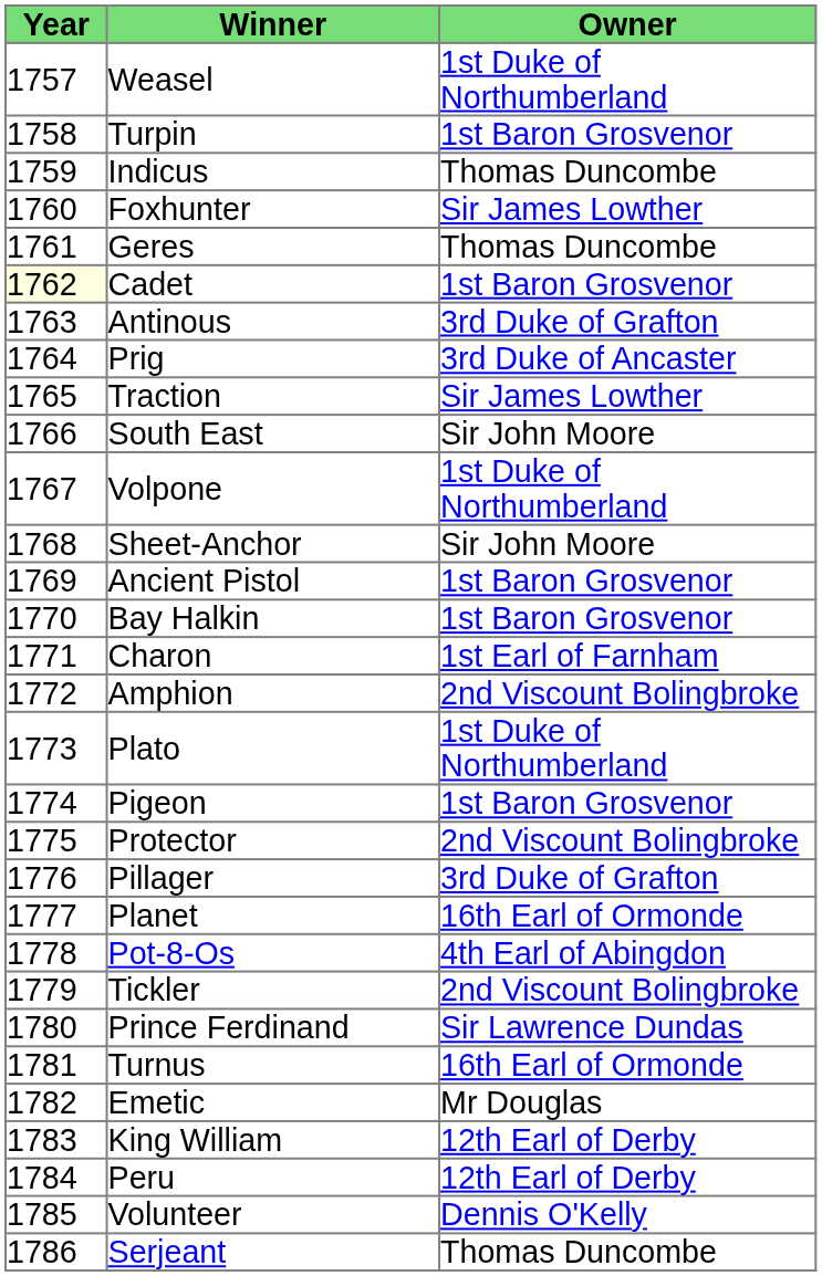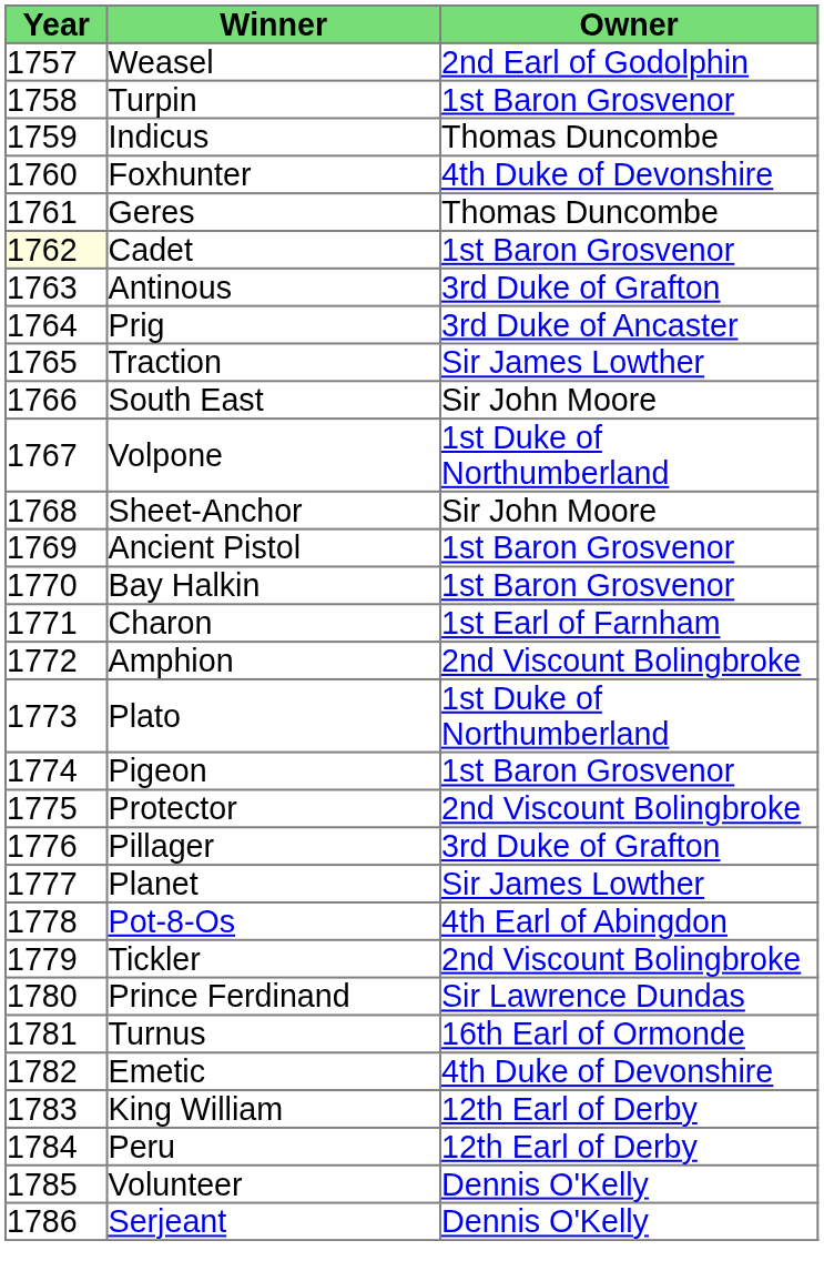Weasel | Owner: 1st Duke of Northumberland -> 2nd Earl of Godolphin
Foxhunter | Owner: Sir James Lowther -> 4th Duke of Devonshire
Planet | Owner: 16th Earl of Ormonde -> Sir James Lowther
Emetic | Owner: Mr Douglas -> 4th Duke of Devonshire
Serjeant | Owner: Thomas Duncombe -> Dennis O'Kelly
